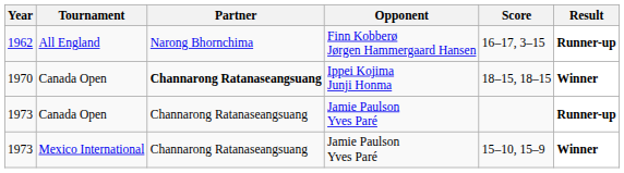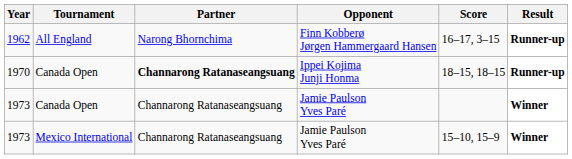1970 | Result: Winner -> Runner-up
1973 / Canada Open | Result: Runner-up -> Winner
